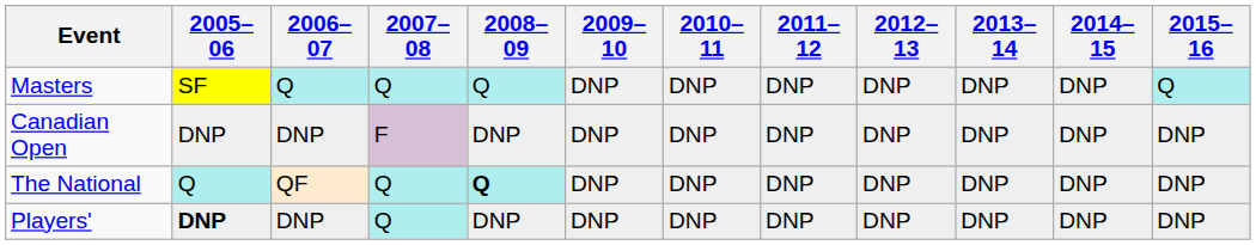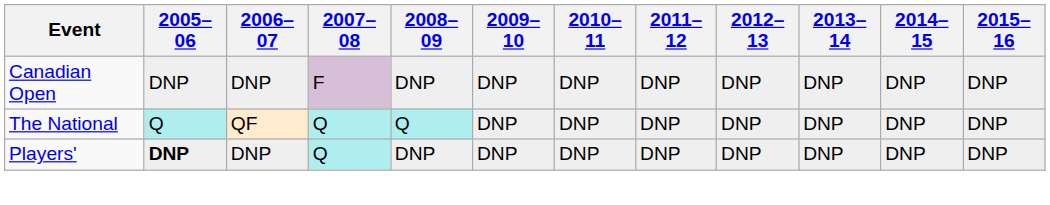- row: Masters | SF | Q | Q | Q | DNP | DNP | DNP | DNP | DNP | DNP | Q
The National | 2008–09: bold -> normal
